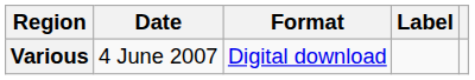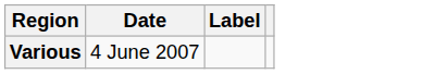- column: Format | Digital download
